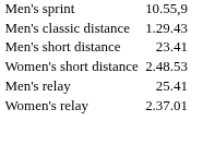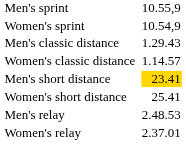+ row: Women's sprint | 10.54,9
+ row: Women's classic distance | 1.14.57
Men's short distance | column 3: no background -> gold background
Women's short distance | column 3: 2.48.53 -> 25.41
Men's relay | column 3: 25.41 -> 2.48.53
